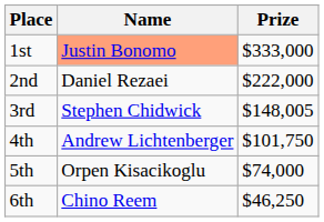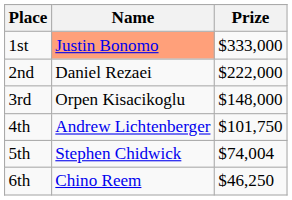3rd | Name: Stephen Chidwick -> Orpen Kisacikoglu
3rd | Prize: $148,005 -> $148,000
5th | Name: Orpen Kisacikoglu -> Stephen Chidwick
5th | Prize: $74,000 -> $74,004
